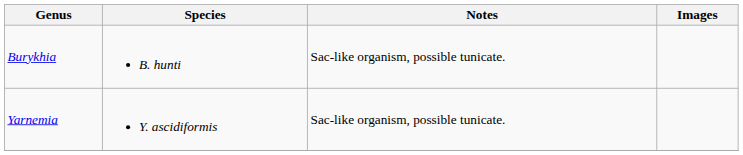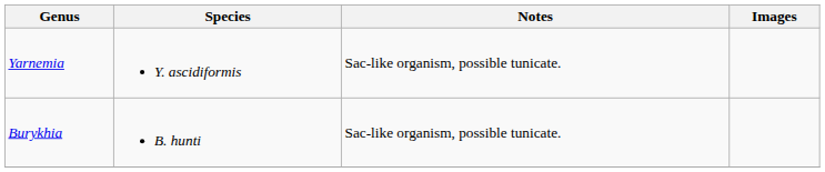rows swapped: Burykhia <-> Yarnemia
